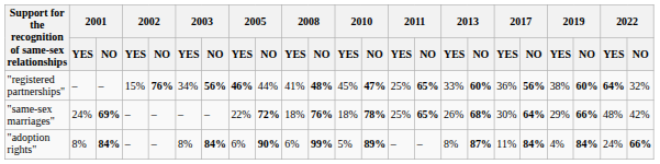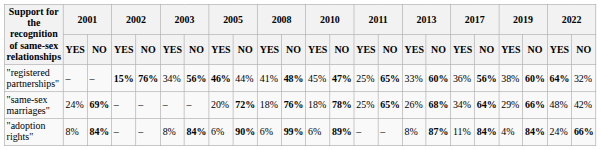"registered partnerships" | 2002 / YES: normal -> bold
"same-sex marriages" | 2005 / YES: 22% -> 20%
"same-sex marriages" | 2017 / YES: 30% -> 34%
"adoption rights" | 2010 / YES: 5% -> 6%
